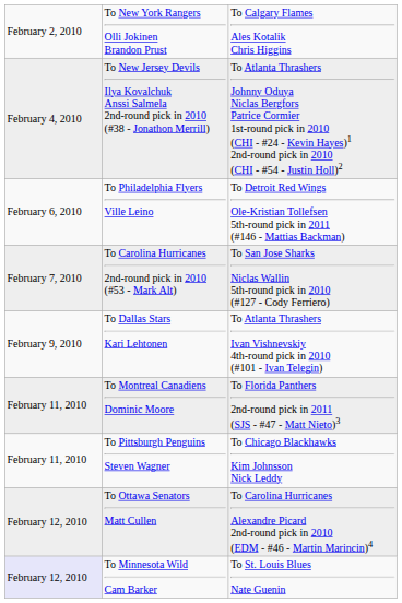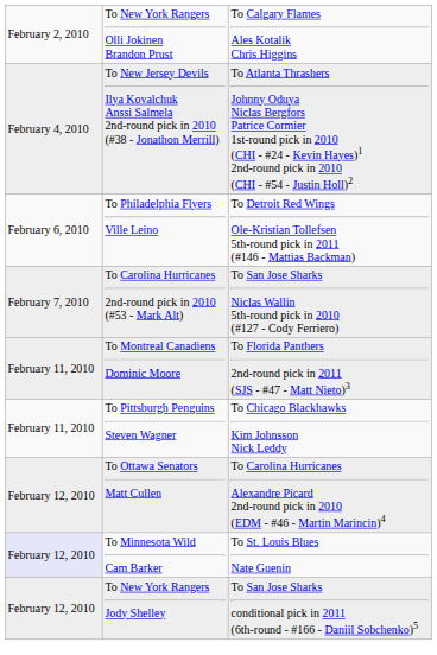- row: February 9, 2010 | To Dallas Stars Kari Lehtonen | To Atlanta Thrashers Ivan Vishnevskiy 4th-round pick in 2010 (#101 - Ivan Telegin)
+ row: February 12, 2010 | To New York Rangers Jody Shelley | To San Jose Sharks conditional pick in 2011 (6th-round - #166 - Daniil Sobchenko)5
